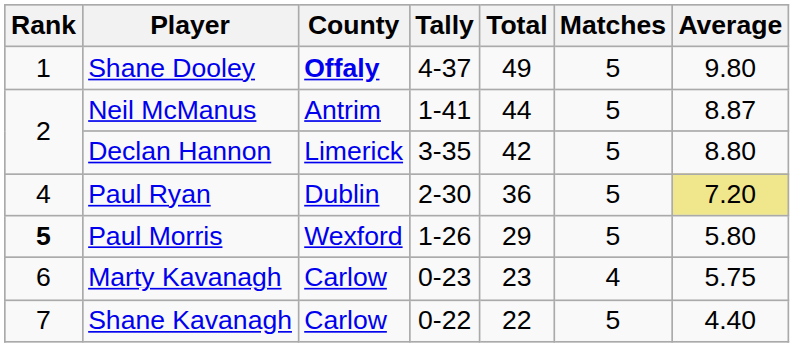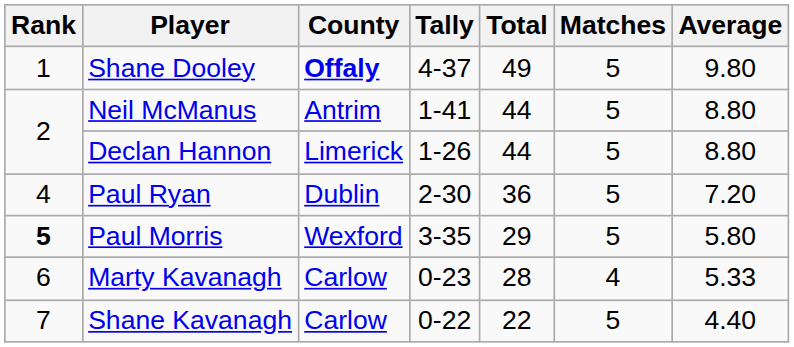Neil McManus | Average: 8.87 -> 8.80
Declan Hannon | Tally: 3-35 -> 1-26
Declan Hannon | Total: 42 -> 44
Paul Ryan | Average: khaki background -> no background
Paul Morris | Tally: 1-26 -> 3-35
Marty Kavanagh | Total: 23 -> 28
Marty Kavanagh | Average: 5.75 -> 5.33
